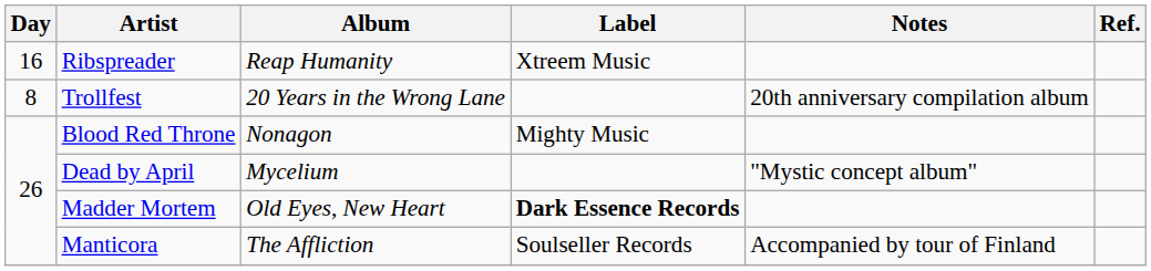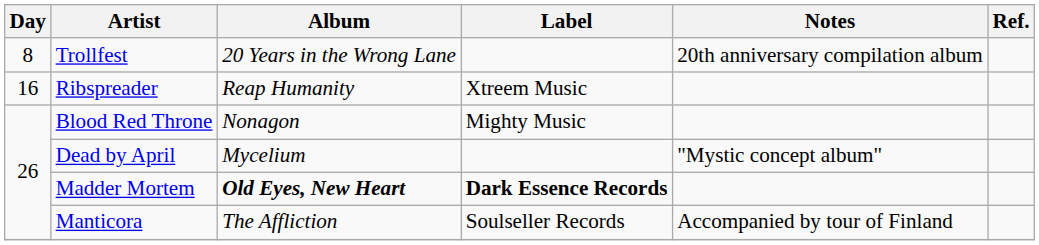rows swapped: Trollfest <-> Ribspreader
Madder Mortem | Album: normal -> bold
